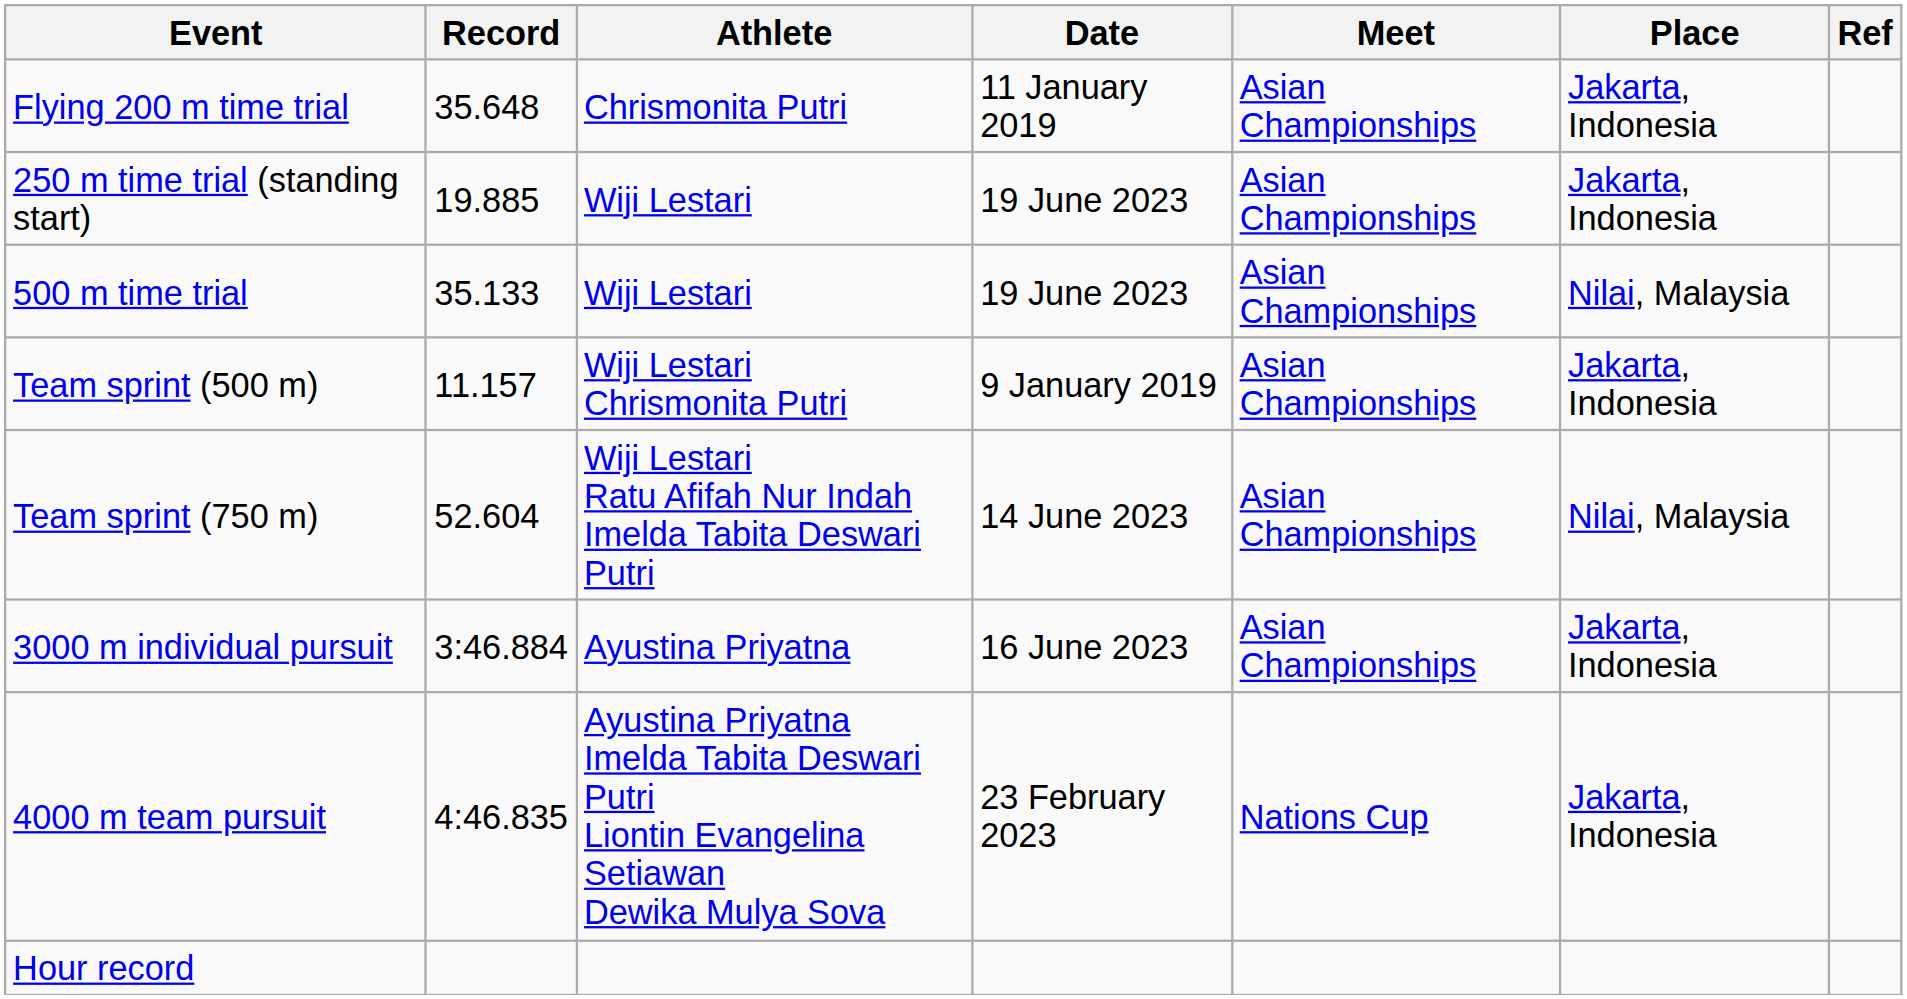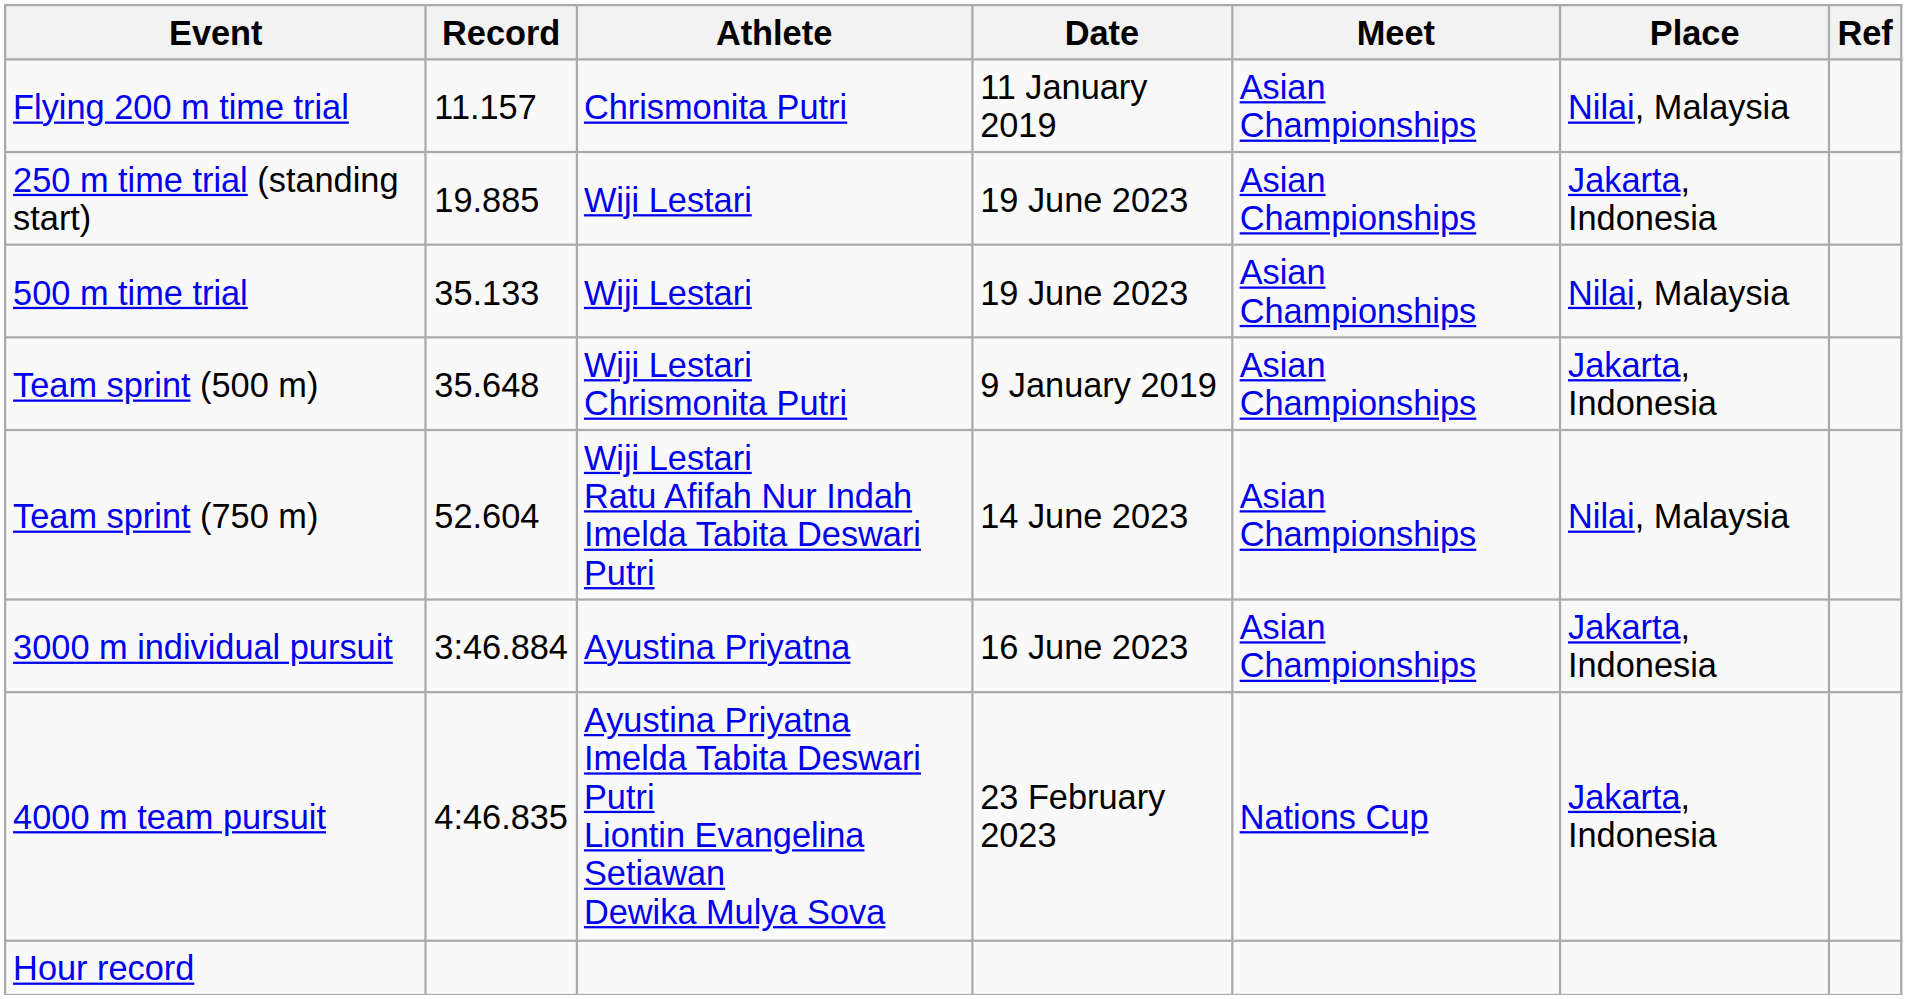Flying 200 m time trial | Record: 35.648 -> 11.157
Flying 200 m time trial | Place: Jakarta, Indonesia -> Nilai, Malaysia
Team sprint (500 m) | Record: 11.157 -> 35.648
